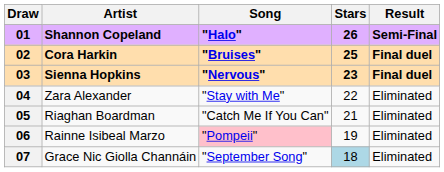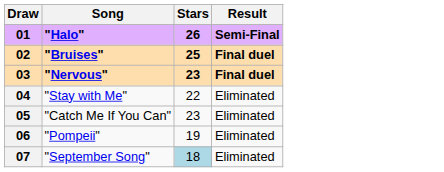- column: Artist | Shannon Copeland | Cora Harkin | Sienna Hopkins | Zara Alexander | Riaghan Boardman | Rainne Isibeal Marzo | Grace Nic Giolla Channáin
05 | Stars: 21 -> 23
06 | Song: pink background -> no background
